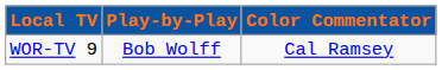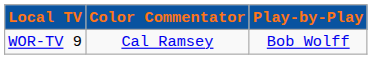columns swapped: Play-by-Play <-> Color Commentator
